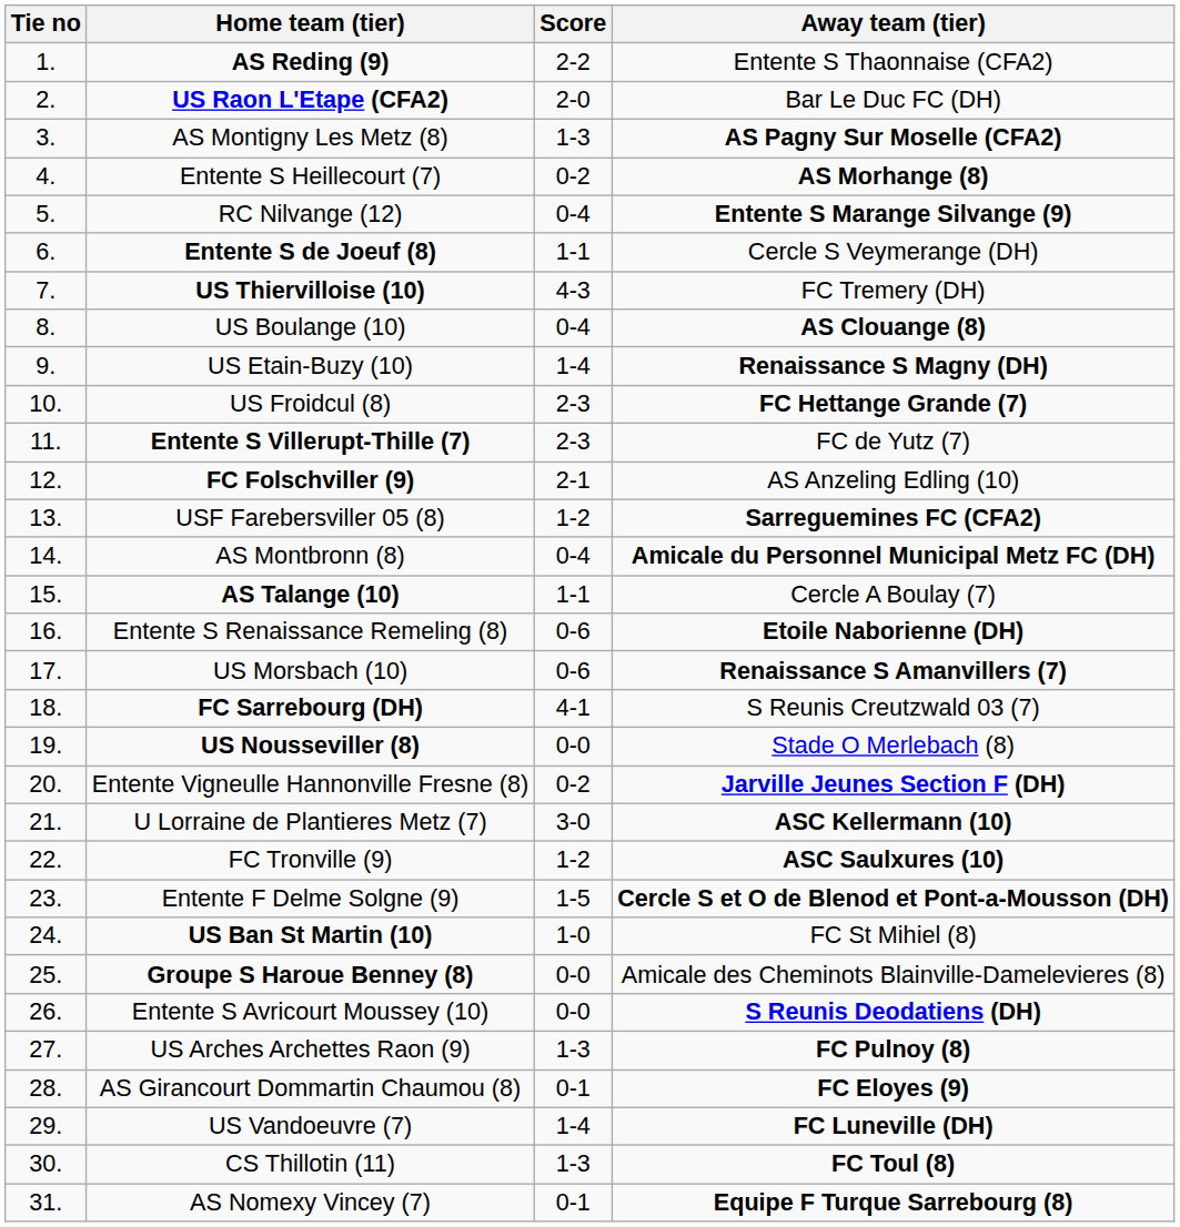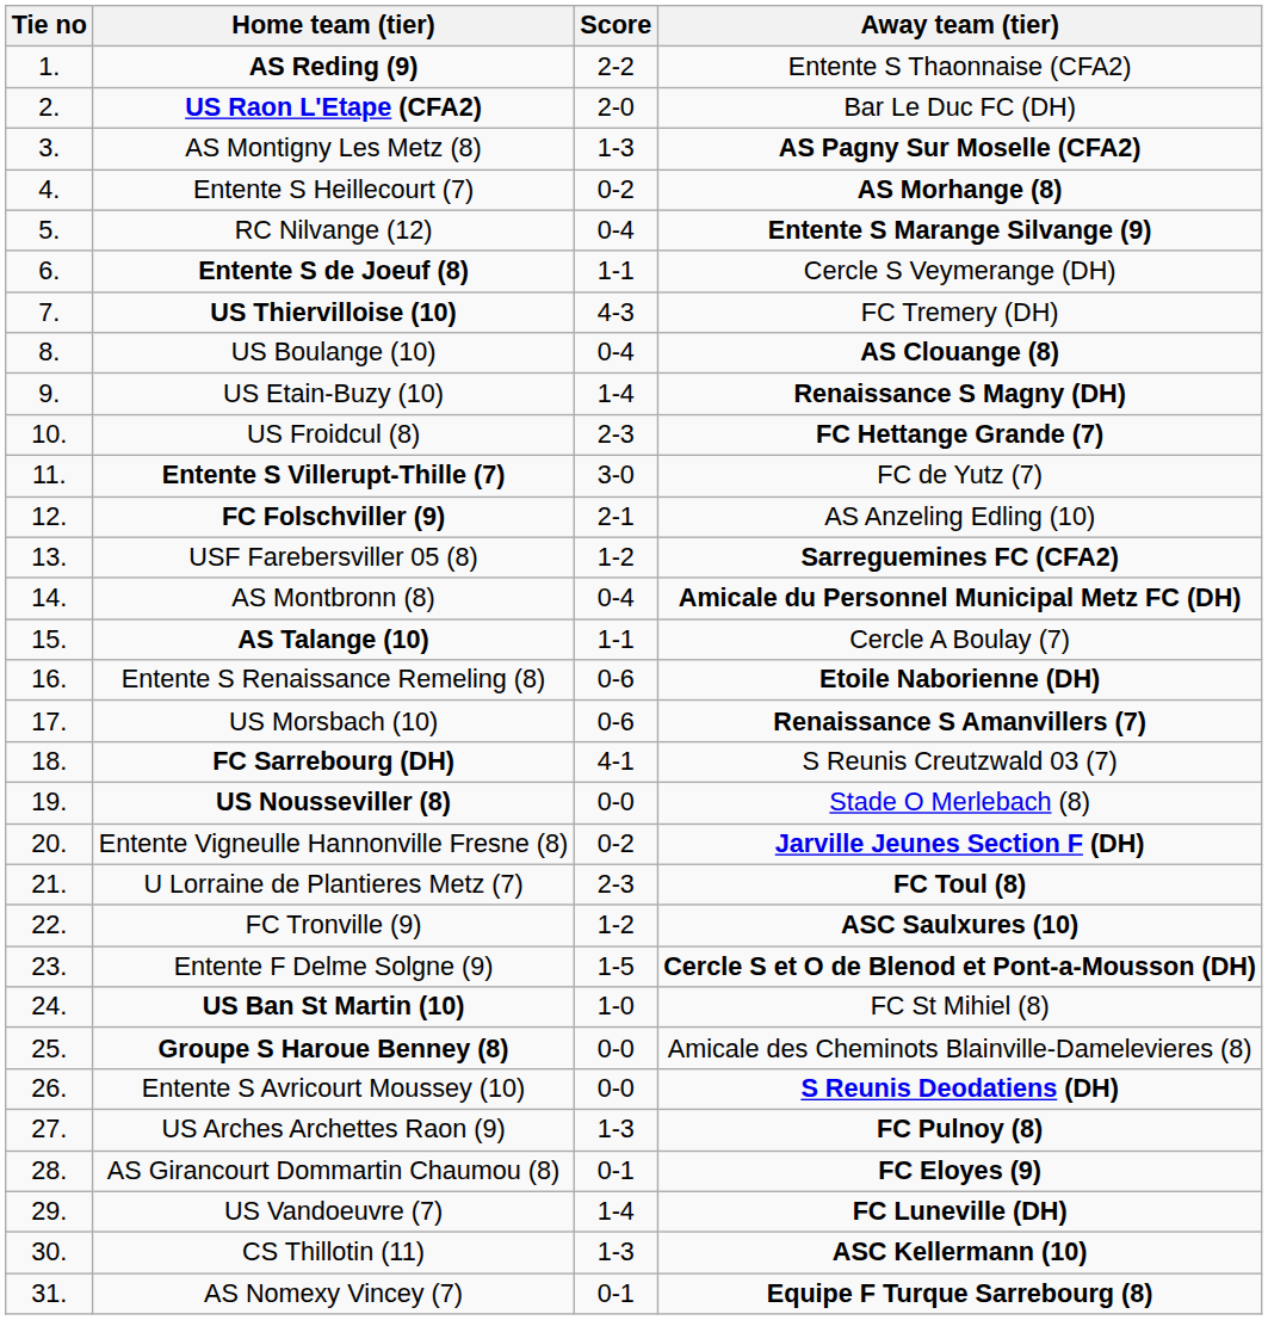Entente S Villerupt-Thille (7) | Score: 2-3 -> 3-0
U Lorraine de Plantieres Metz (7) | Score: 3-0 -> 2-3
U Lorraine de Plantieres Metz (7) | Away team (tier): ASC Kellermann (10) -> FC Toul (8)
CS Thillotin (11) | Away team (tier): FC Toul (8) -> ASC Kellermann (10)
